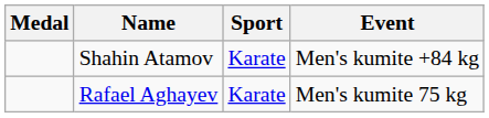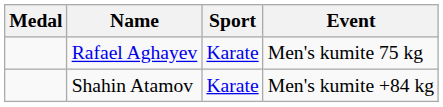rows swapped: Rafael Aghayev <-> Shahin Atamov
